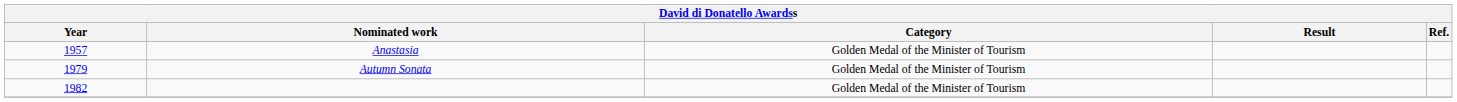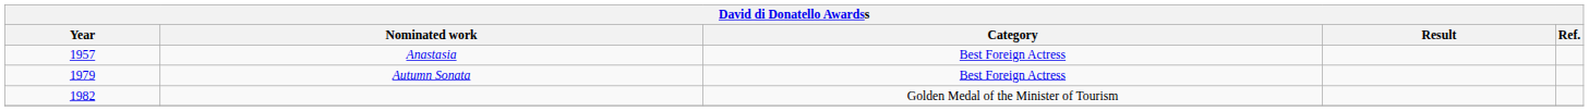Anastasia | Category: Golden Medal of the Minister of Tourism -> Best Foreign Actress
Autumn Sonata | Category: Golden Medal of the Minister of Tourism -> Best Foreign Actress
